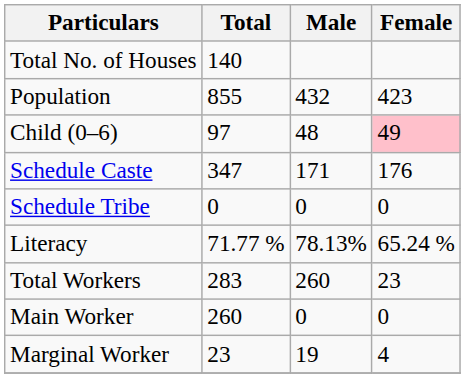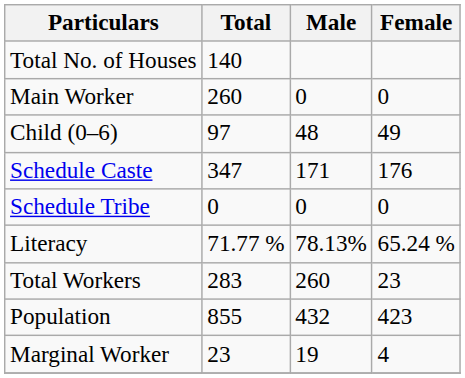rows swapped: Population <-> Main Worker
Child (0–6) | Female: pink background -> no background
